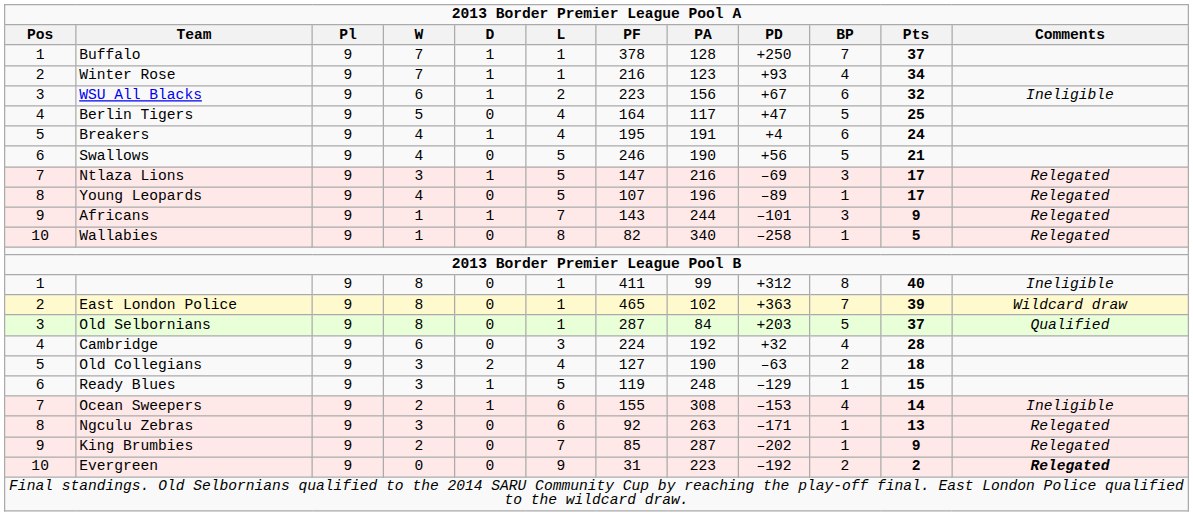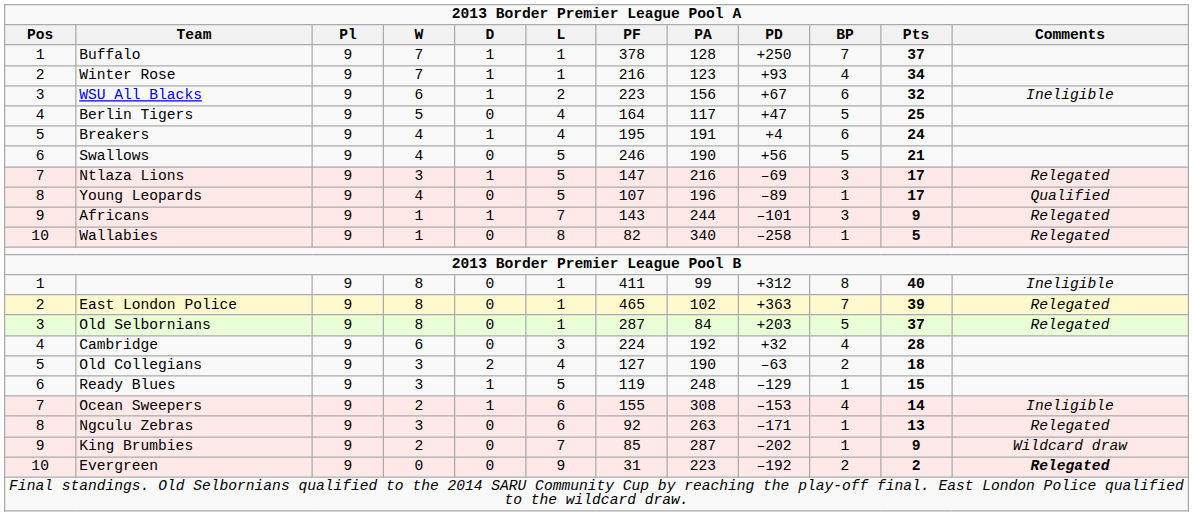Young Leopards | Comments: Relegated -> Qualified
East London Police | Comments: Wildcard draw -> Relegated
Old Selbornians | Comments: Qualified -> Relegated
King Brumbies | Comments: Relegated -> Wildcard draw
